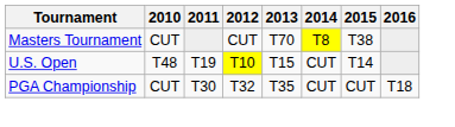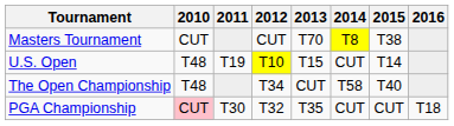+ row: The Open Championship | T48 | T34 | CUT | T58 | T40
PGA Championship | 2010: no background -> pink background
